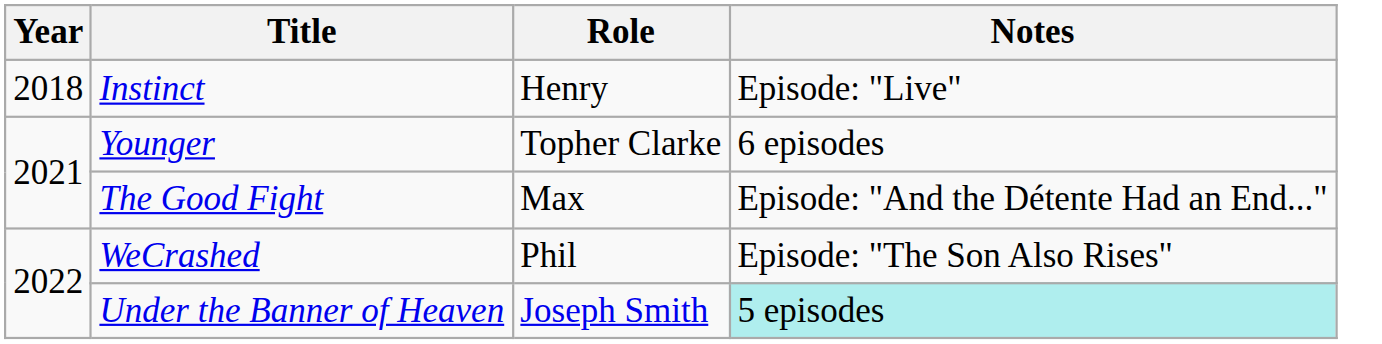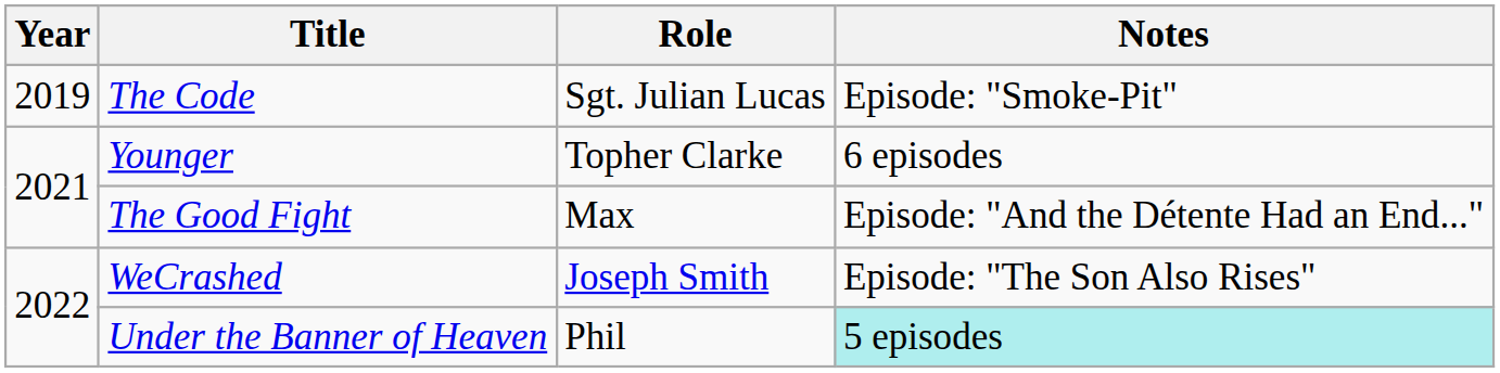- row: 2018 | Instinct | Henry | Episode: "Live"
+ row: 2019 | The Code | Sgt. Julian Lucas | Episode: "Smoke-Pit"
WeCrashed | Role: Phil -> Joseph Smith
Under the Banner of Heaven | Role: Joseph Smith -> Phil
